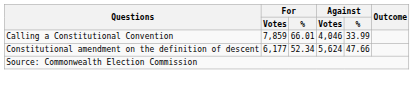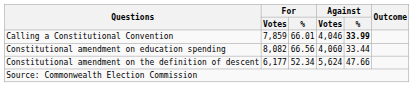Calling a Constitutional Convention | Against / %: normal -> bold
+ row: Constitutional amendment on education spending | 8,082 | 66.56 | 4,060 | 33.44
